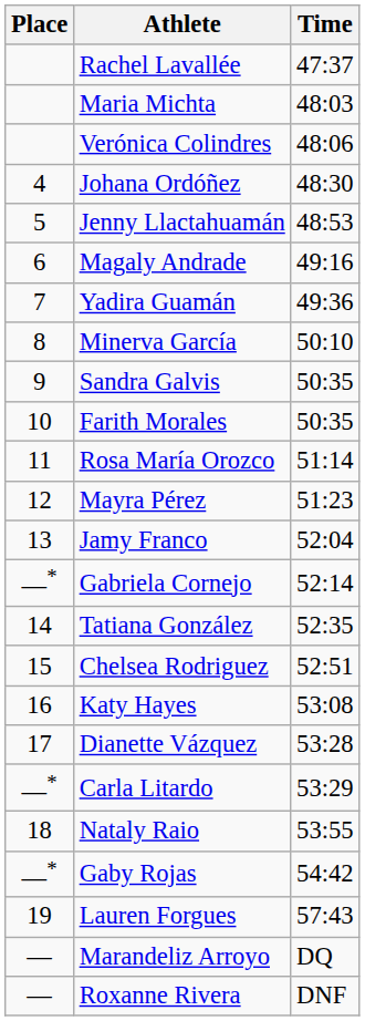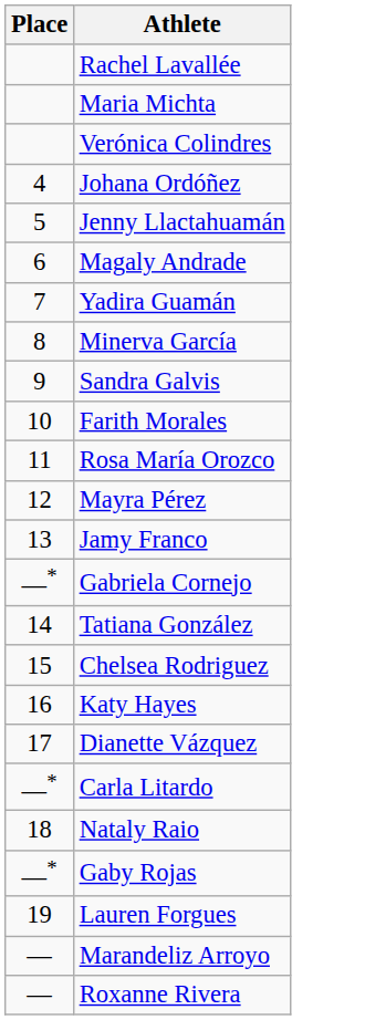- column: Time | 47:37 | 48:03 | 48:06 | 48:30 | 48:53 | 49:16 | 49:36 | 50:10 | 50:35 | 50:35 | 51:14 | 51:23 | 52:04 | 52:14 | 52:35 | 52:51 | 53:08 | 53:28 | 53:29 | 53:55 | 54:42 | 57:43 | DQ | DNF
